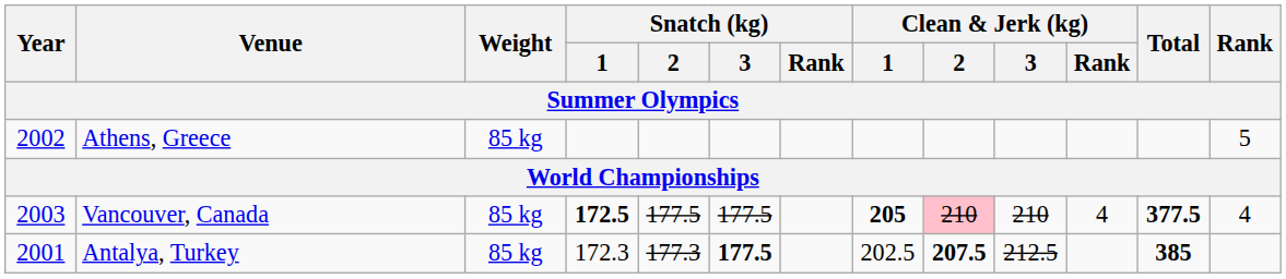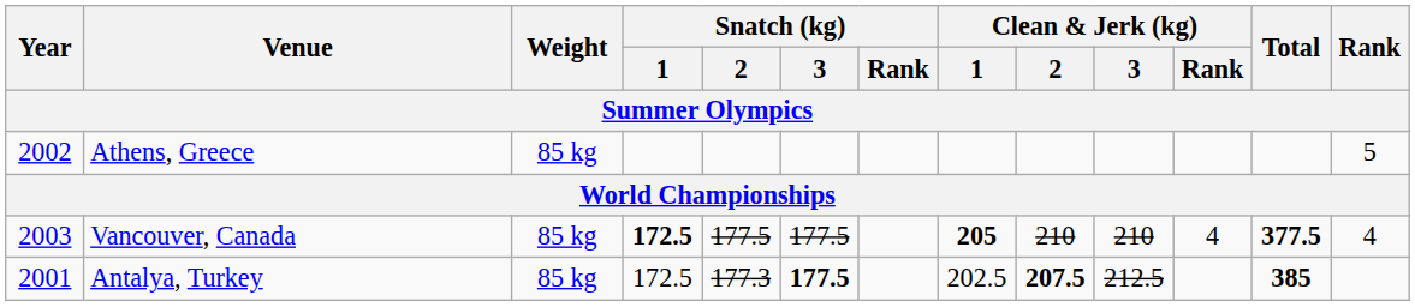Vancouver, Canada | Clean & Jerk (kg) / 2: pink background -> no background
Antalya, Turkey | Snatch (kg) / 1: 172.3 -> 172.5
